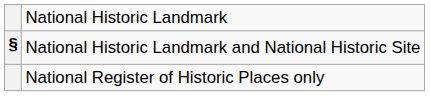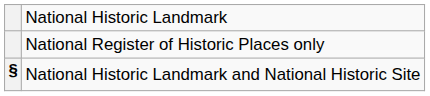rows swapped: National Historic Landmark and National Historic Site <-> National Register of Historic Places only
